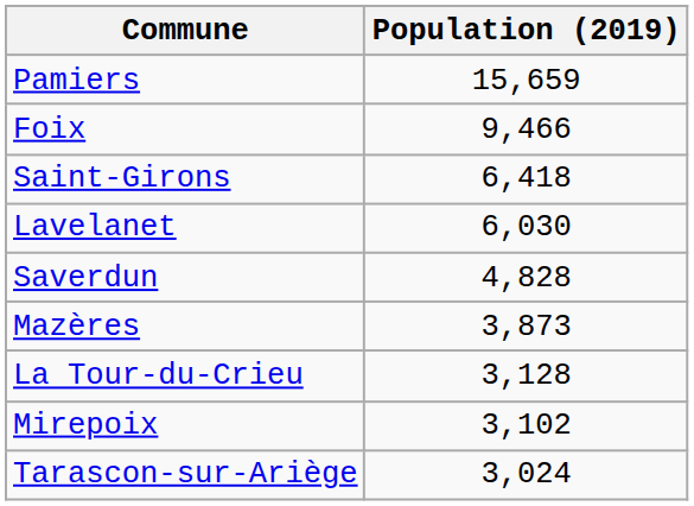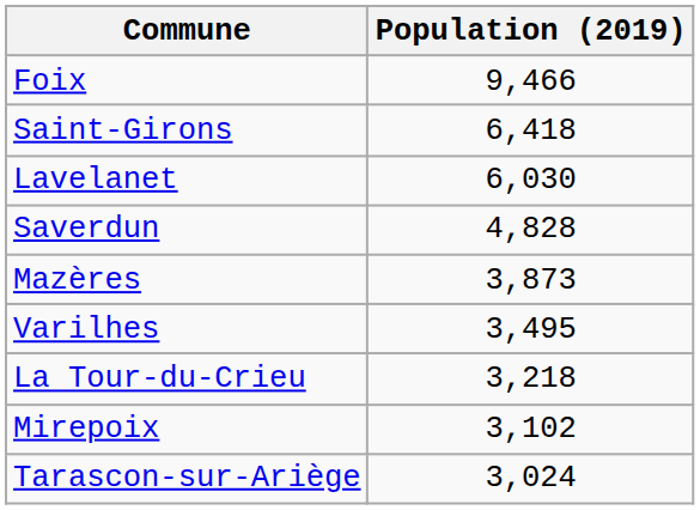- row: Pamiers | 15,659
+ row: Varilhes | 3,495
La Tour-du-Crieu | Population (2019): 3,128 -> 3,218
